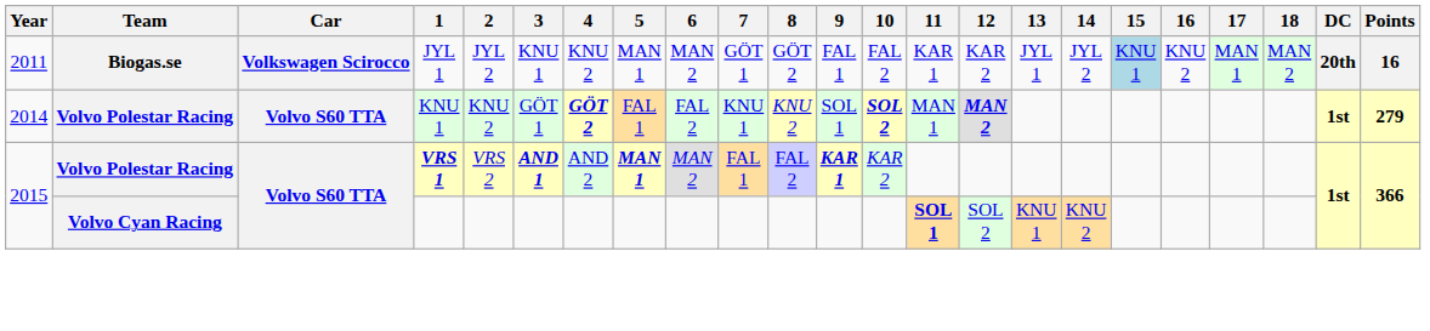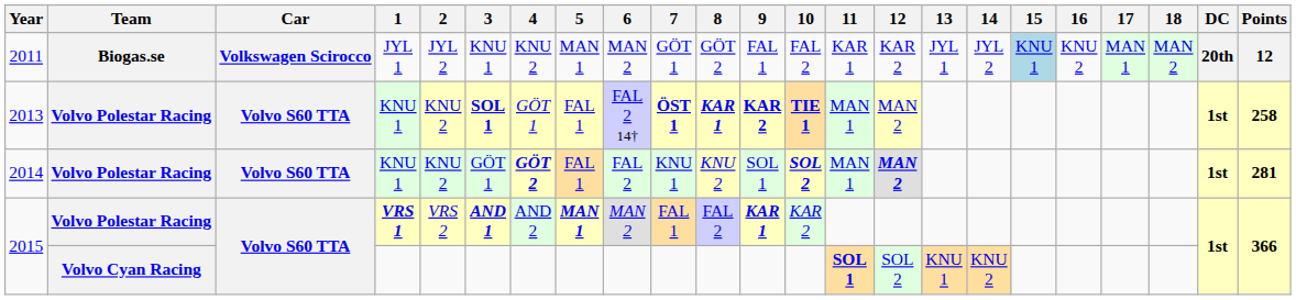2011 | Points: 16 -> 12
+ row: 2013 | Volvo Polestar Racing | Volvo S60 TTA | KNU 1 | KNU 2 | SOL 1 | GÖT 1 | FAL 1 | FAL 2 14† | ÖST 1 | KAR 1 | KAR 2 | TIE 1 | MAN 1 | MAN 2 | 1st | 258
2014 | Points: 279 -> 281
